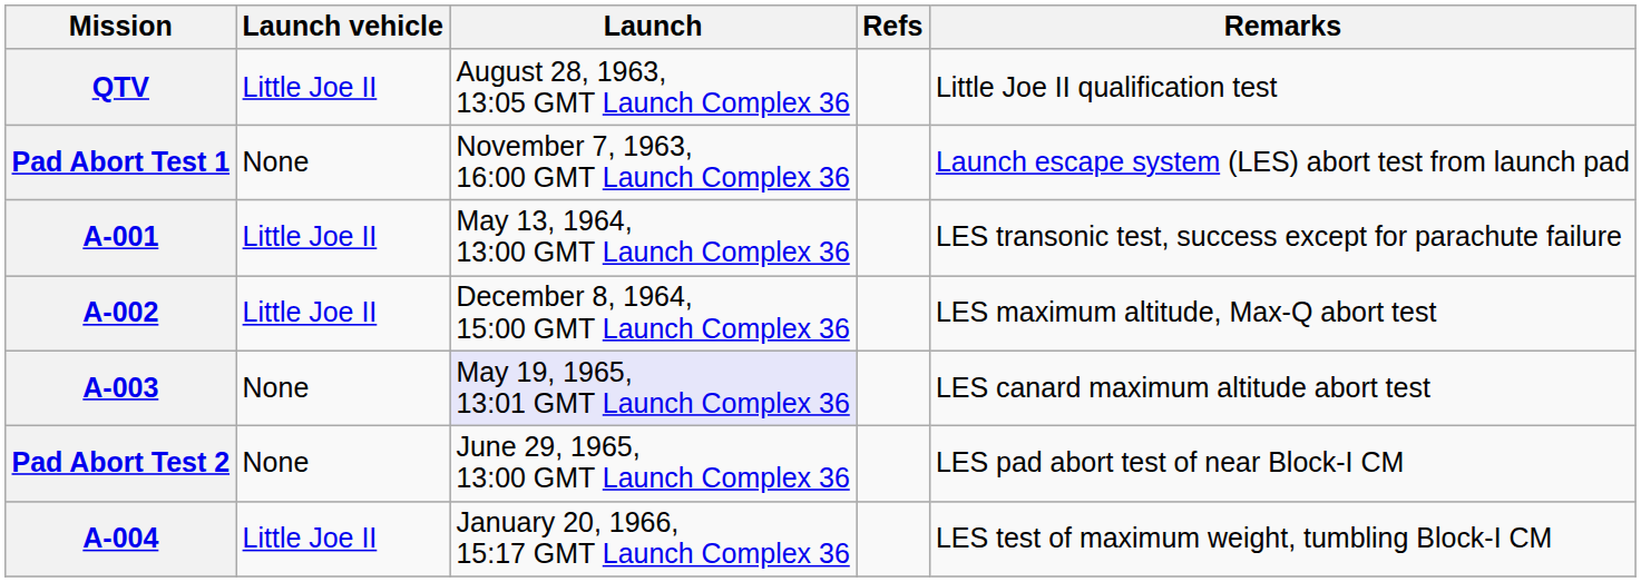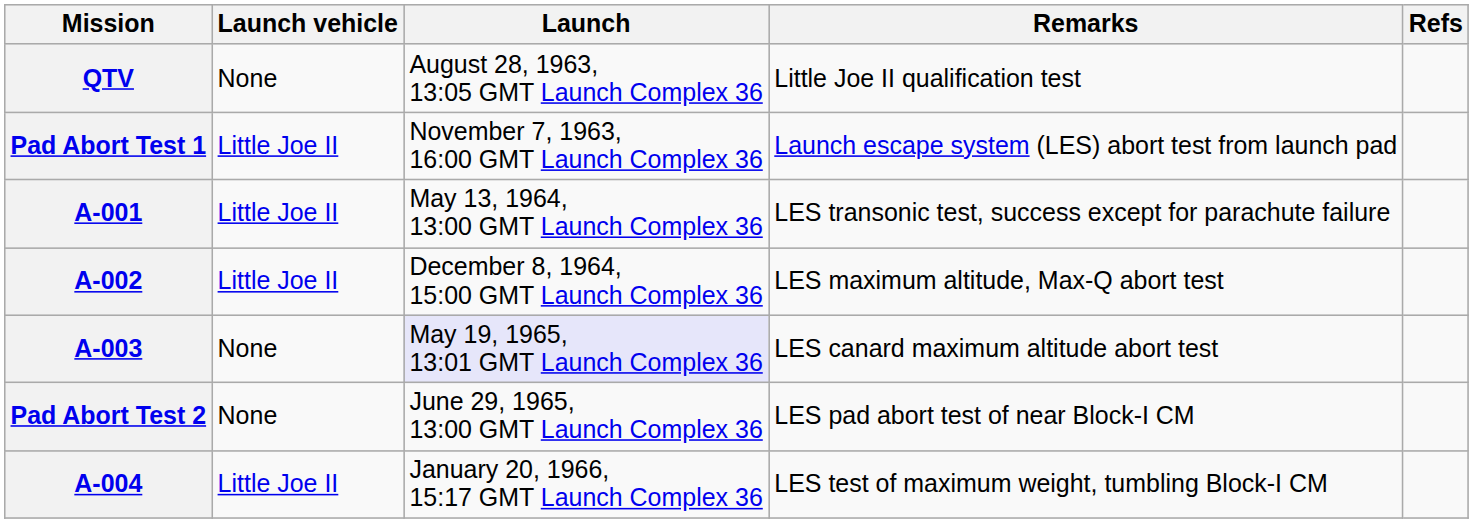columns swapped: Remarks <-> Refs
QTV | Launch vehicle: Little Joe II -> None
Pad Abort Test 1 | Launch vehicle: None -> Little Joe II
